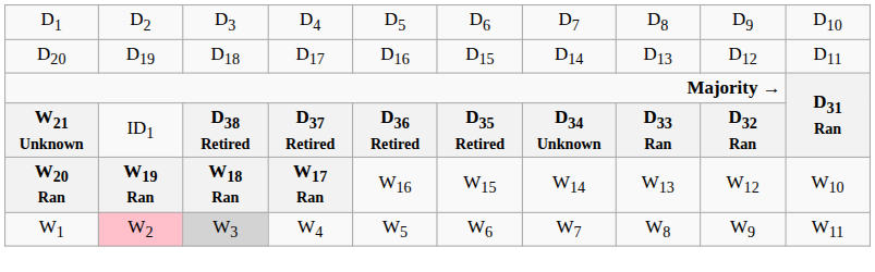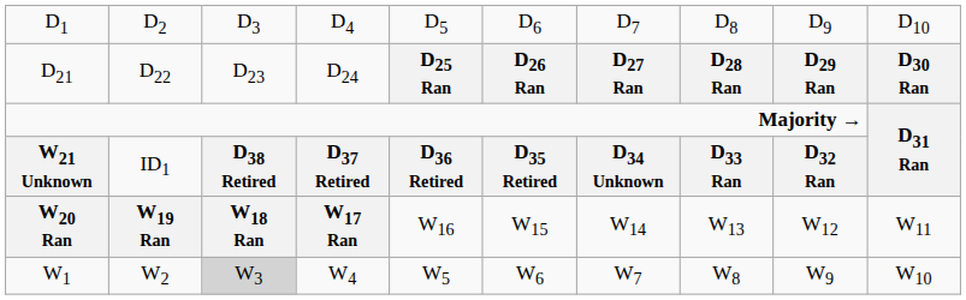- row: D20 | D19 | D18 | D17 | D16 | D15 | D14 | D13 | D12 | D11
+ row: D21 | D22 | D23 | D24 | D25 Ran | D26 Ran | D27 Ran | D28 Ran | D29 Ran | D30 Ran
W20 Ran | column 10: W10 -> W11
W1 | column 2: pink background -> no background
W1 | column 10: W11 -> W10
